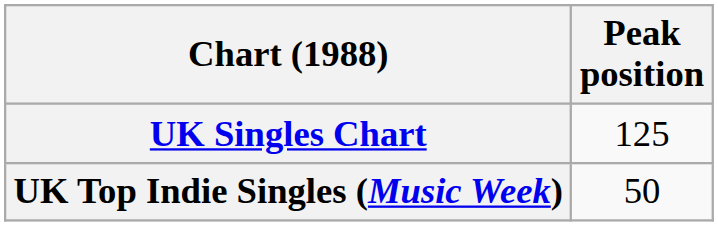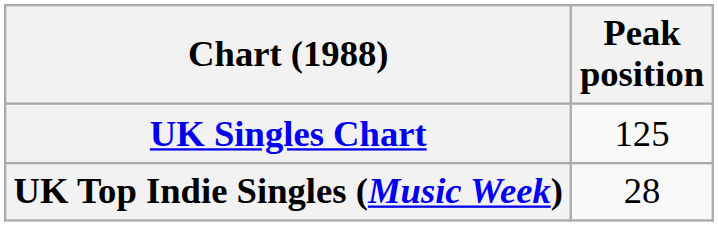UK Top Indie Singles (Music Week) | Peak position: 50 -> 28
